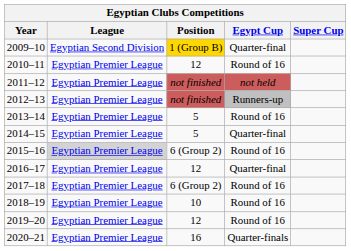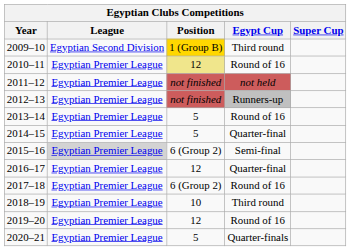2009–10 | Egypt Cup: Quarter-final -> Third round
2010–11 | Position: no background -> khaki background
2015–16 | Egypt Cup: Round of 16 -> Semi-final
2018–19 | Egypt Cup: Round of 16 -> Third round
2020–21 | Position: 16 -> 5
